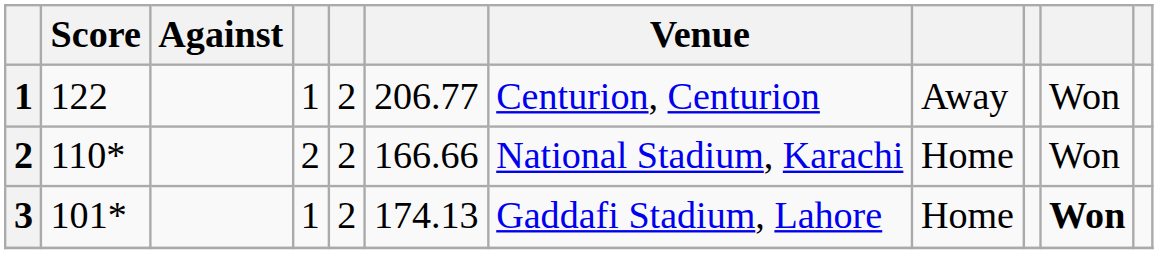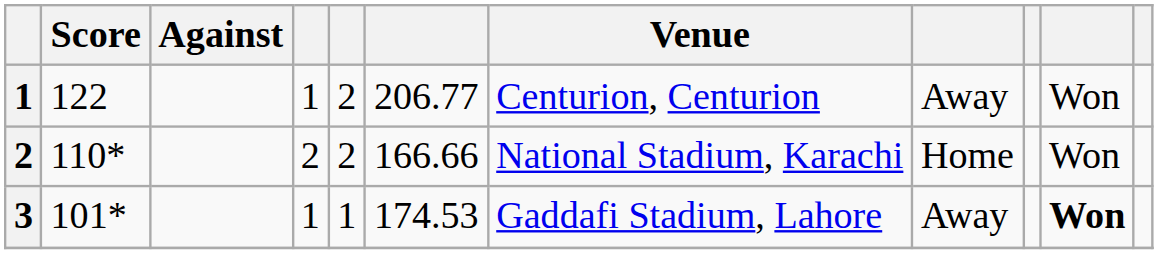3 | column 5: 2 -> 1
3 | column 6: 174.13 -> 174.53
3 | column 8: Home -> Away
